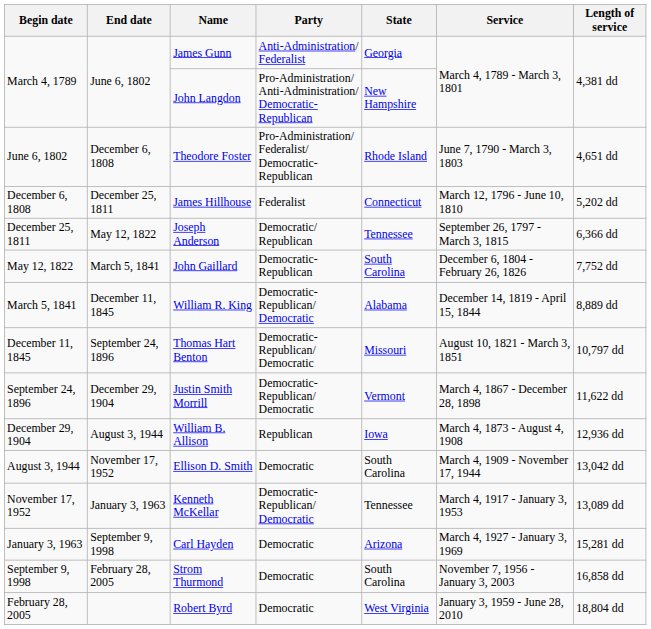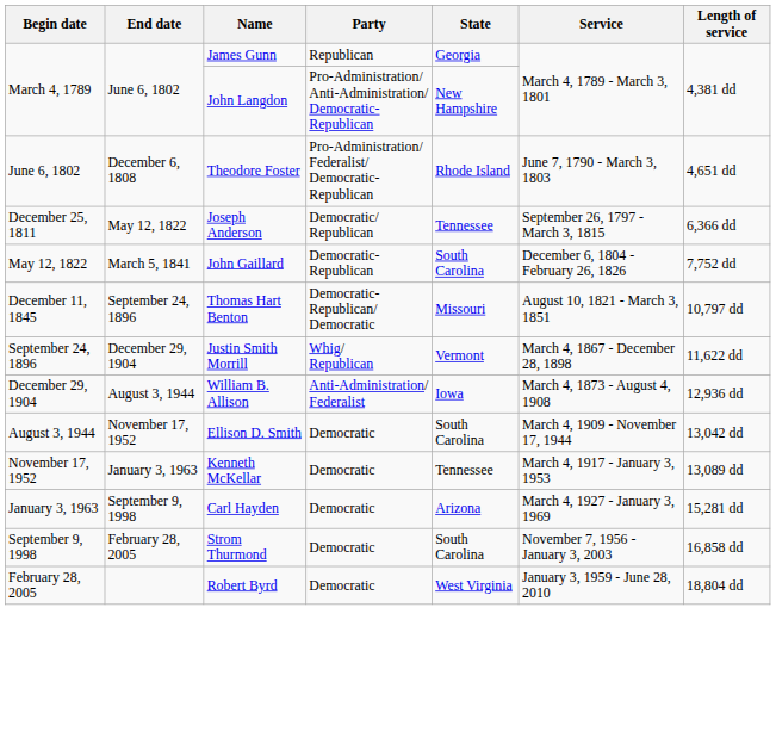James Gunn | Party: Anti-Administration/ Federalist -> Republican
- row: December 6, 1808 | December 25, 1811 | James Hillhouse | Federalist | Connecticut | March 12, 1796 - June 10, 1810 | 5,202 dd
- row: March 5, 1841 | December 11, 1845 | William R. King | Democratic-Republican/ Democratic | Alabama | December 14, 1819 - April 15, 1844 | 8,889 dd
Justin Smith Morrill | Party: Democratic-Republican/ Democratic -> Whig/ Republican
William B. Allison | Party: Republican -> Anti-Administration/ Federalist
Kenneth McKellar | Party: Democratic-Republican/ Democratic -> Democratic
